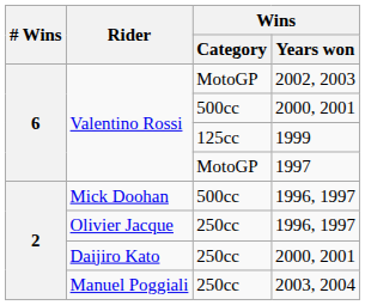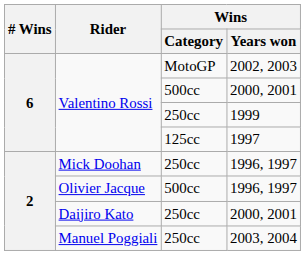1999 | Wins / Category: 125cc -> 250cc
1997 | Wins / Category: MotoGP -> 125cc
Mick Doohan / 1996, 1997 | Wins / Category: 500cc -> 250cc
Olivier Jacque / 1996, 1997 | Wins / Category: 250cc -> 500cc
